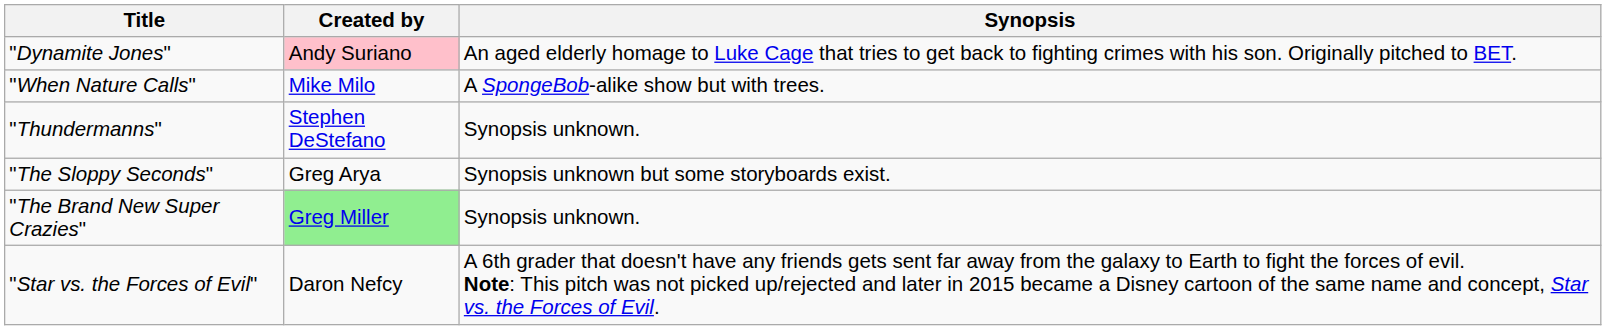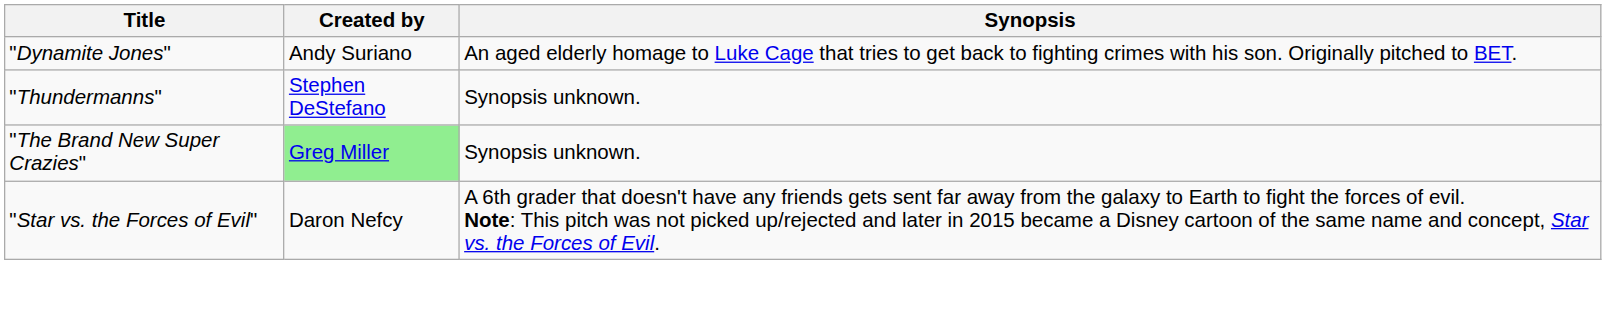"Dynamite Jones" | Created by: pink background -> no background
- row: "When Nature Calls" | Mike Milo | A SpongeBob-alike show but with trees.
- row: "The Sloppy Seconds" | Greg Arya | Synopsis unknown but some storyboards exist.
